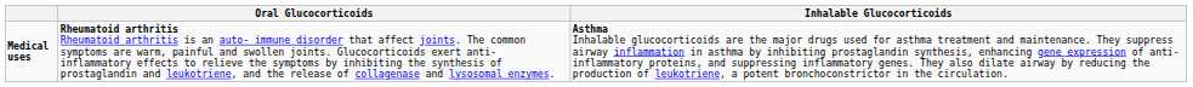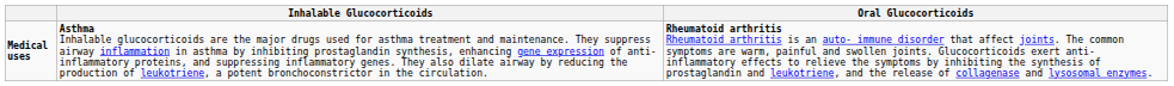columns swapped: Oral Glucocorticoids <-> Inhalable Glucocorticoids
